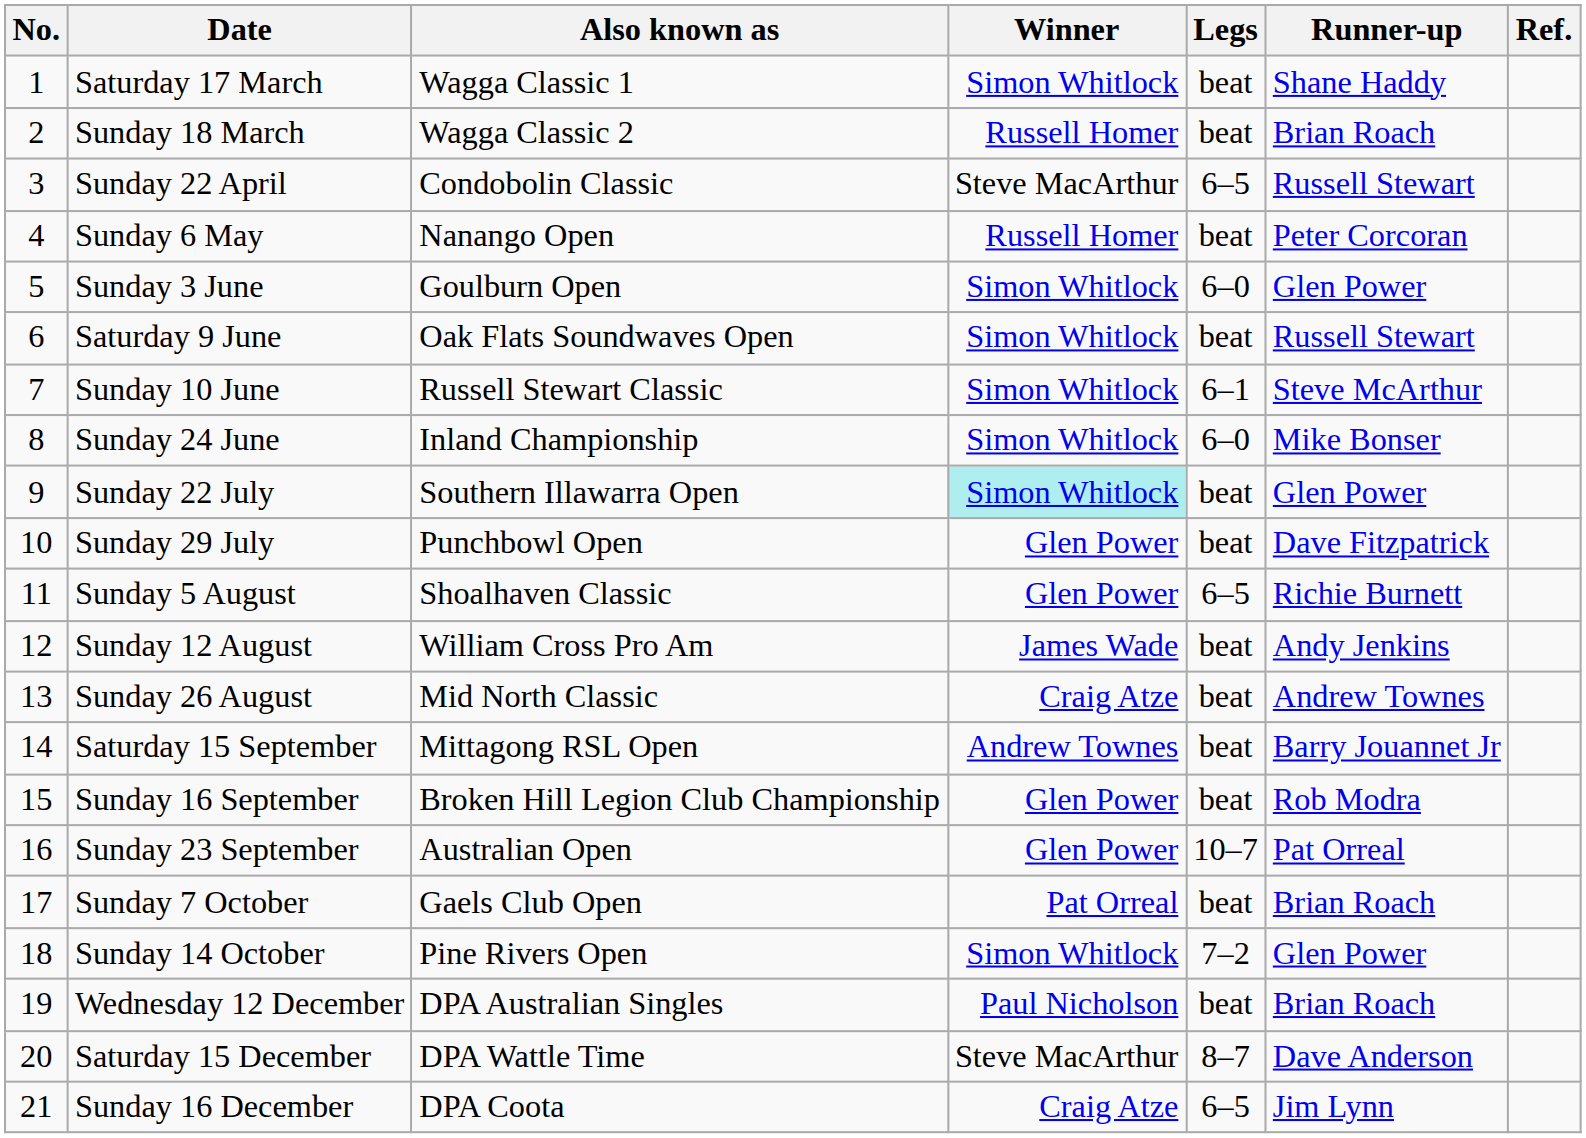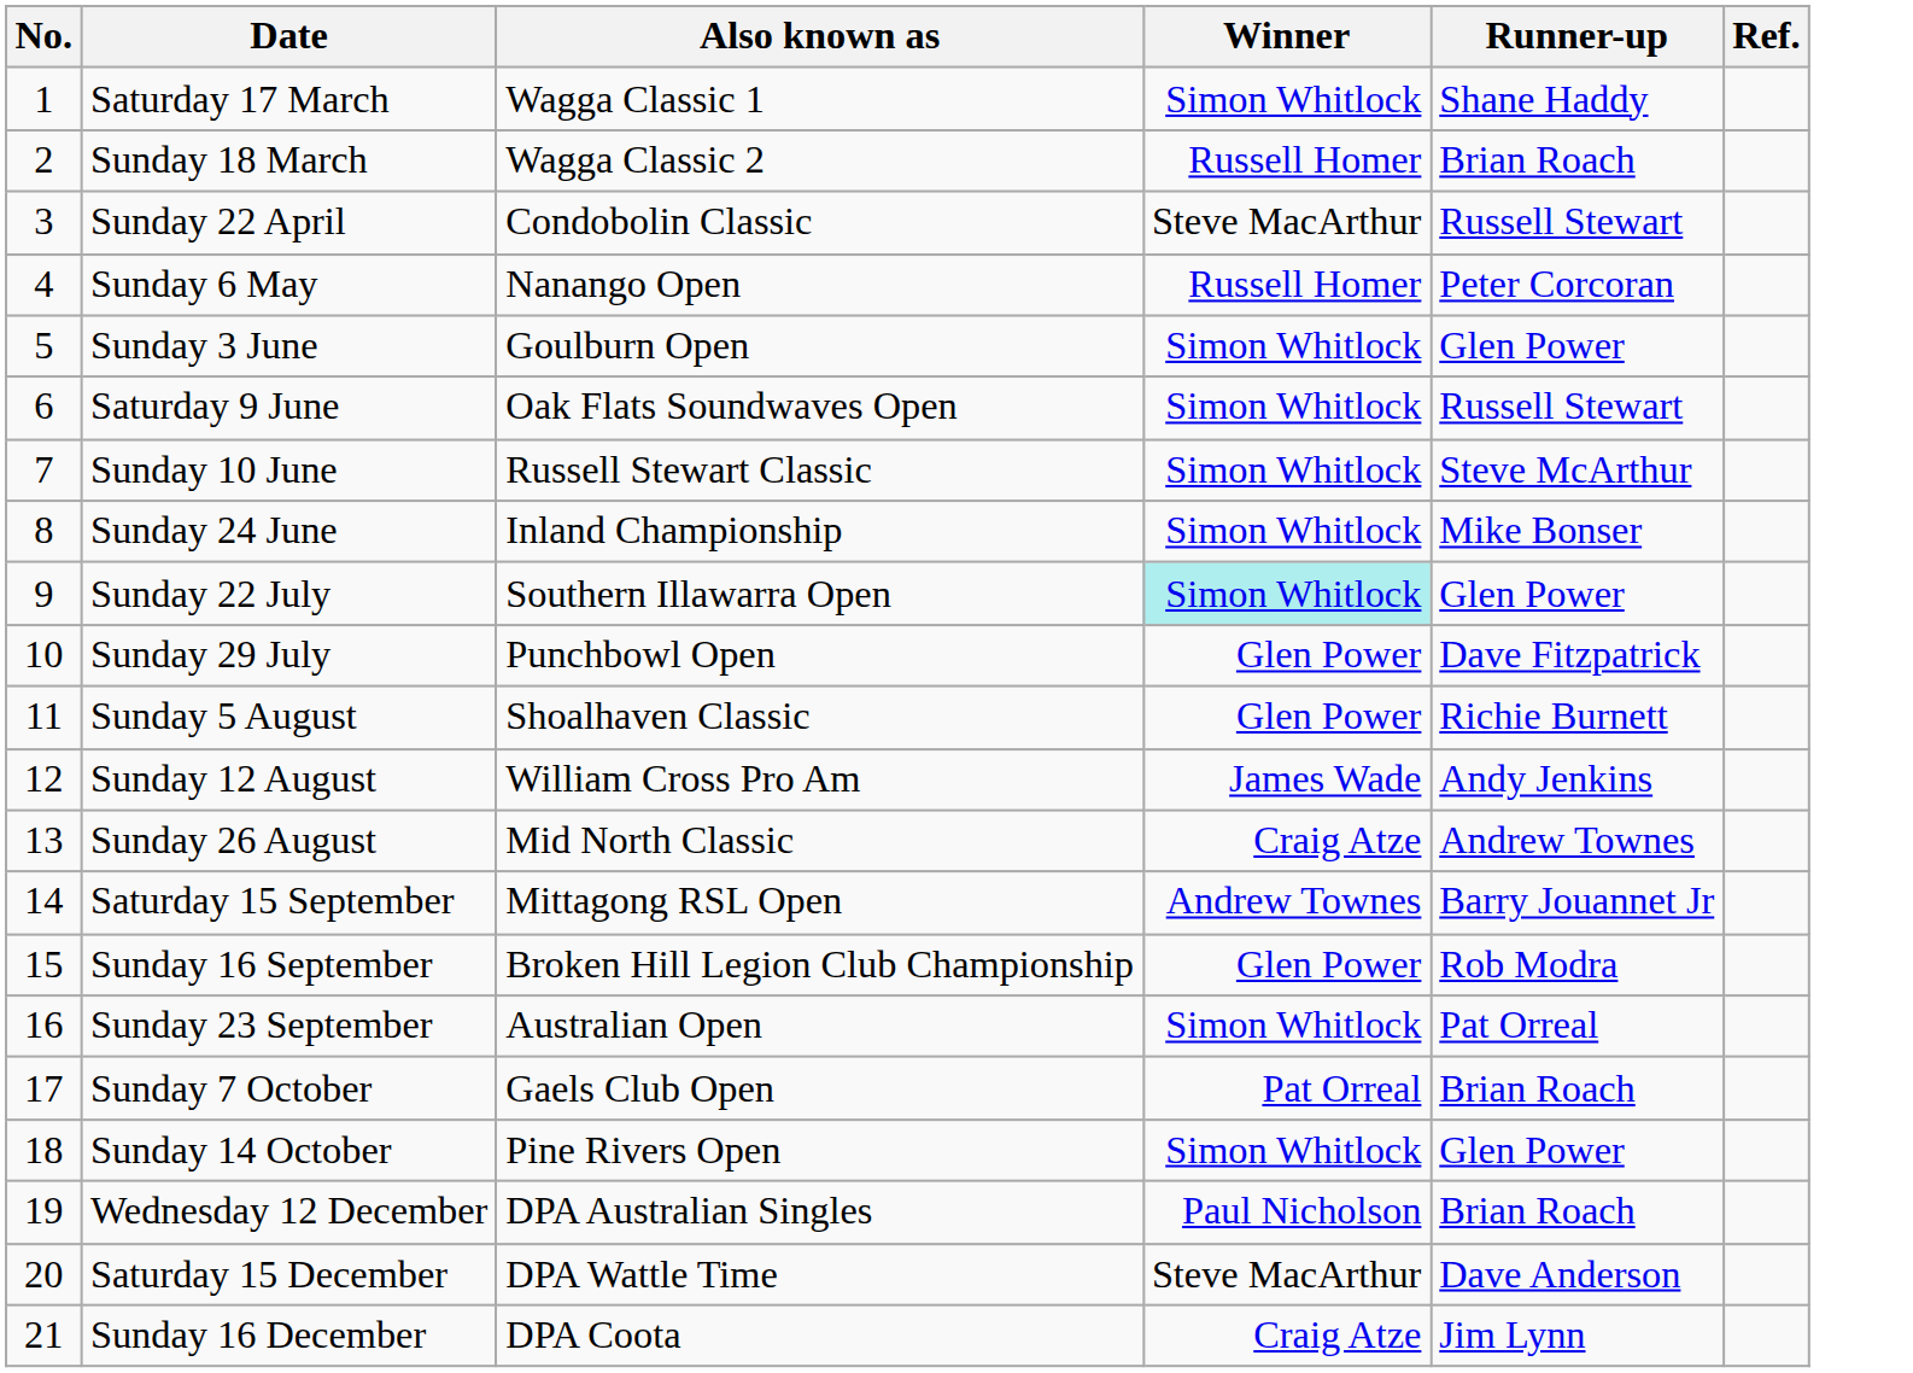- column: Legs | beat | beat | 6–5 | beat | 6–0 | beat | 6–1 | 6–0 | beat | beat | 6–5 | beat | beat | beat | beat | 10–7 | beat | 7–2 | beat | 8–7 | 6–5
Sunday 23 September | Winner: Glen Power -> Simon Whitlock
